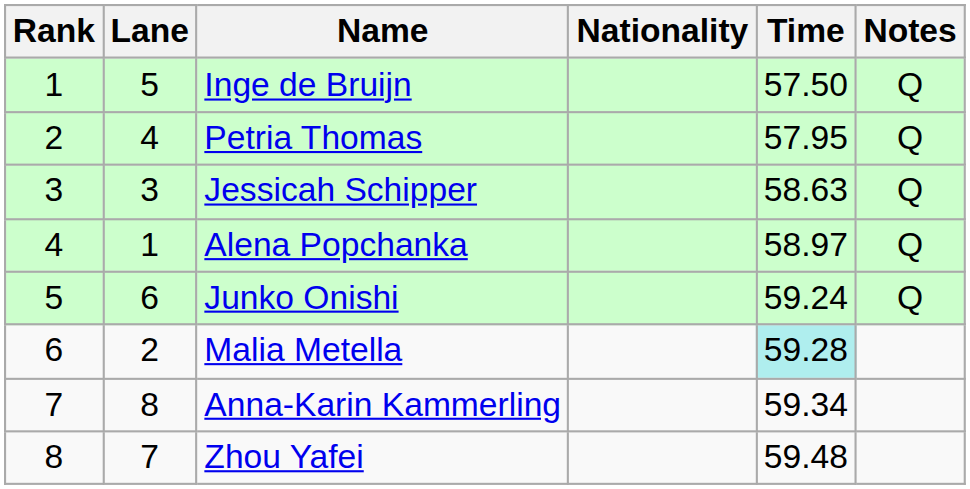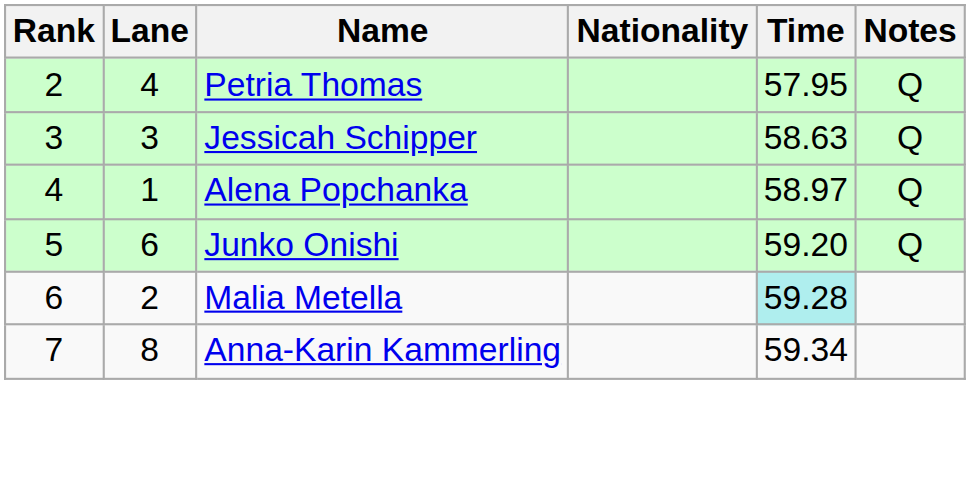- row: 1 | 5 | Inge de Bruijn | 57.50 | Q
Junko Onishi | Time: 59.24 -> 59.20
- row: 8 | 7 | Zhou Yafei | 59.48
